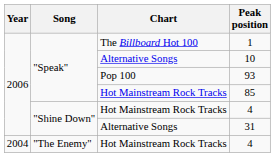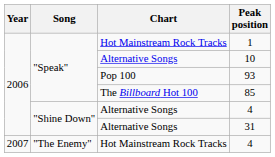1 | Chart: The Billboard Hot 100 -> Hot Mainstream Rock Tracks
85 | Chart: Hot Mainstream Rock Tracks -> The Billboard Hot 100
"Shine Down" / 4 | Chart: Hot Mainstream Rock Tracks -> Alternative Songs
"The Enemy" / 4 | Year: 2004 -> 2007
